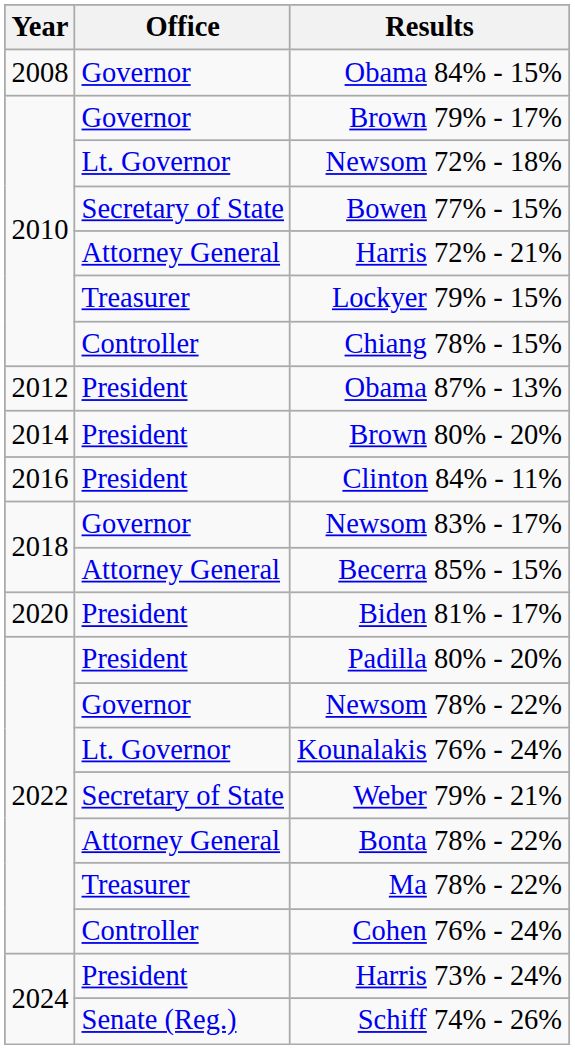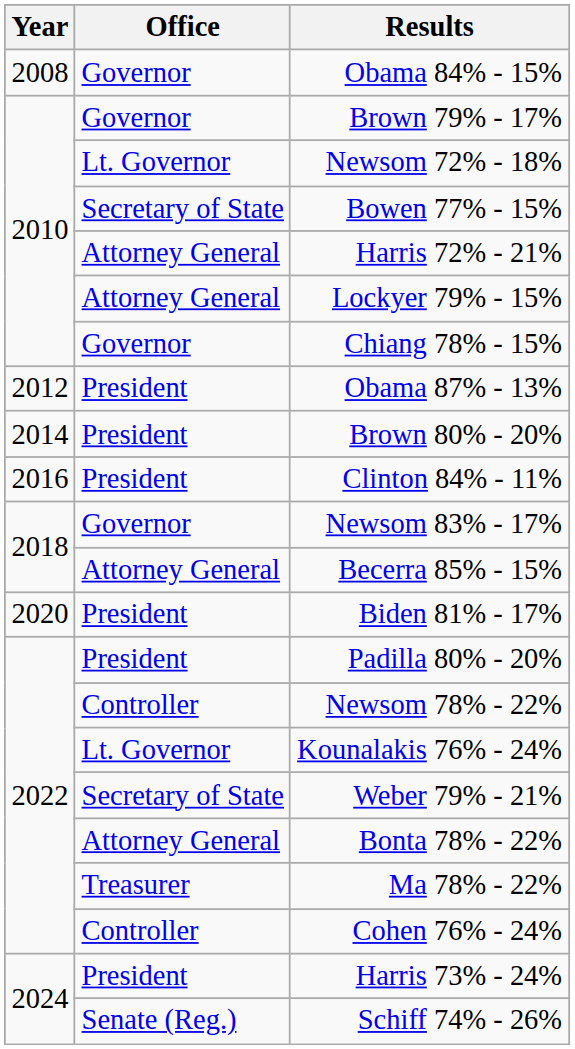Lockyer 79% - 15% | Office: Treasurer -> Attorney General
Chiang 78% - 15% | Office: Controller -> Governor
Newsom 78% - 22% | Office: Governor -> Controller
